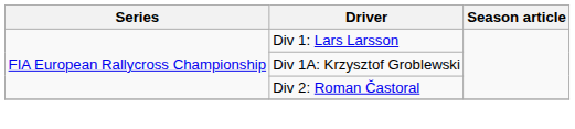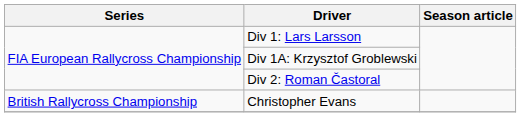+ row: British Rallycross Championship | Christopher Evans
